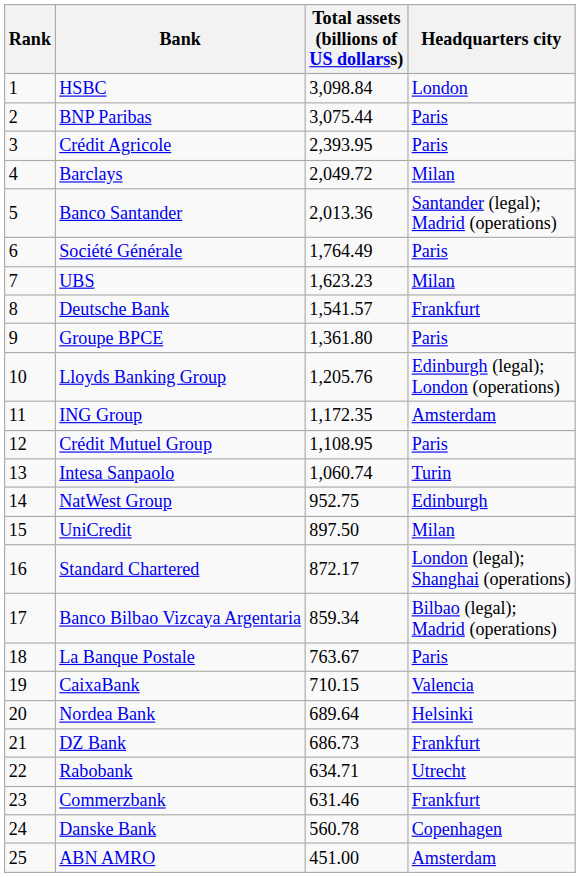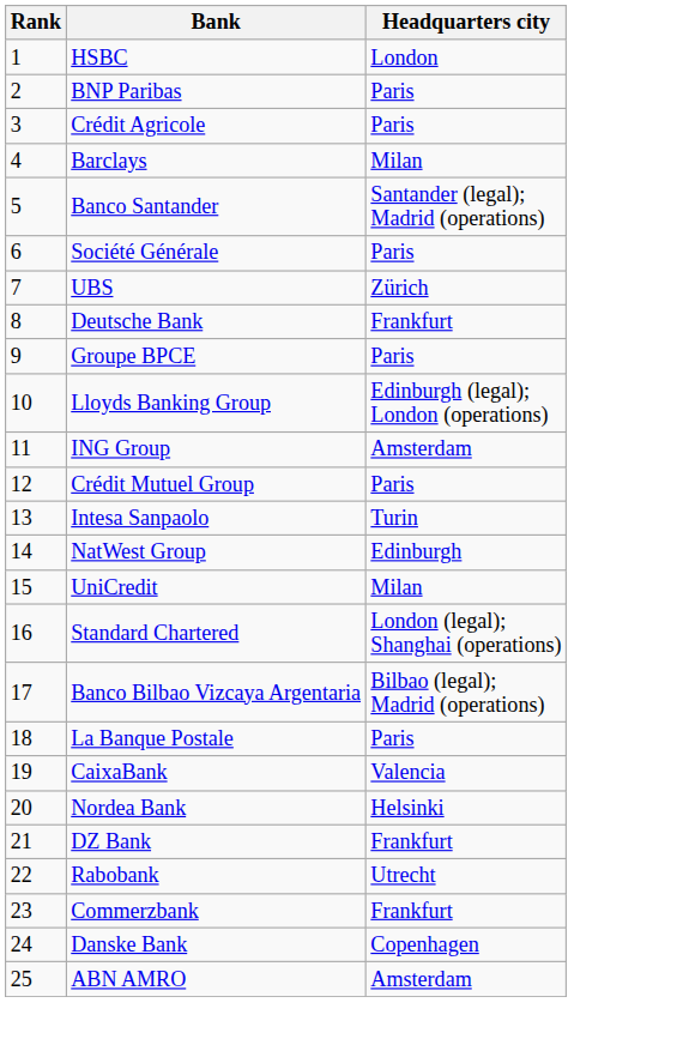- column: Total assets (billions of US dollarss) | 3,098.84 | 3,075.44 | 2,393.95 | 2,049.72 | 2,013.36 | 1,764.49 | 1,623.23 | 1,541.57 | 1,361.80 | 1,205.76 | 1,172.35 | 1,108.95 | 1,060.74 | 952.75 | 897.50 | 872.17 | 859.34 | 763.67 | 710.15 | 689.64 | 686.73 | 634.71 | 631.46 | 560.78 | 451.00
UBS | Headquarters city: Milan -> Zürich
